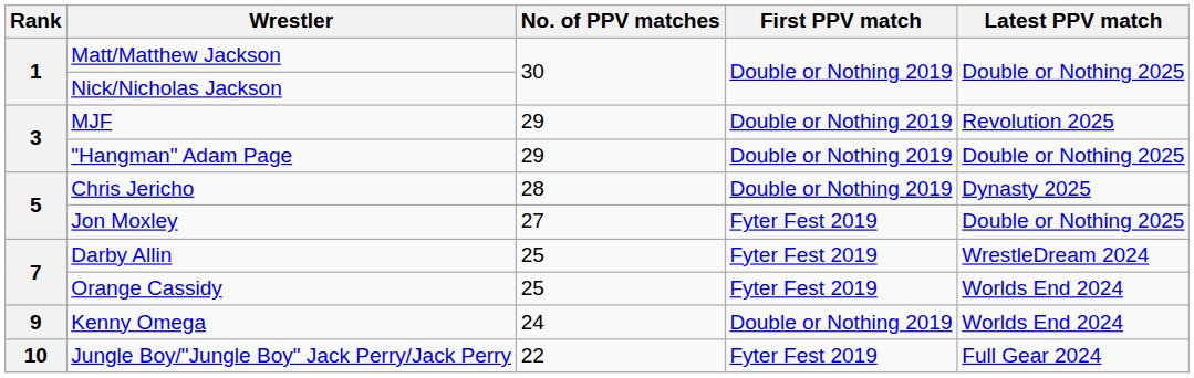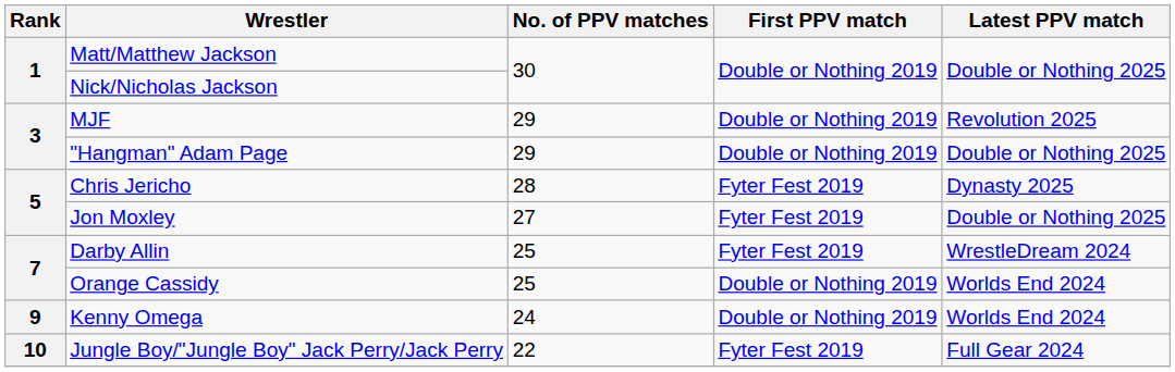Chris Jericho | First PPV match: Double or Nothing 2019 -> Fyter Fest 2019
Orange Cassidy | First PPV match: Fyter Fest 2019 -> Double or Nothing 2019
